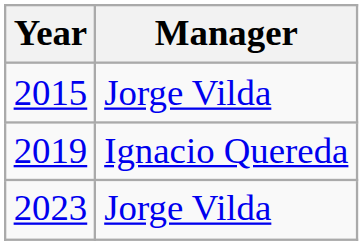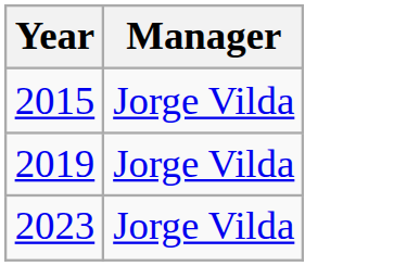2019 | Manager: Ignacio Quereda -> Jorge Vilda
